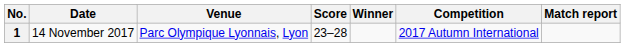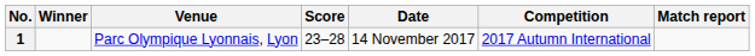columns swapped: Date <-> Winner
